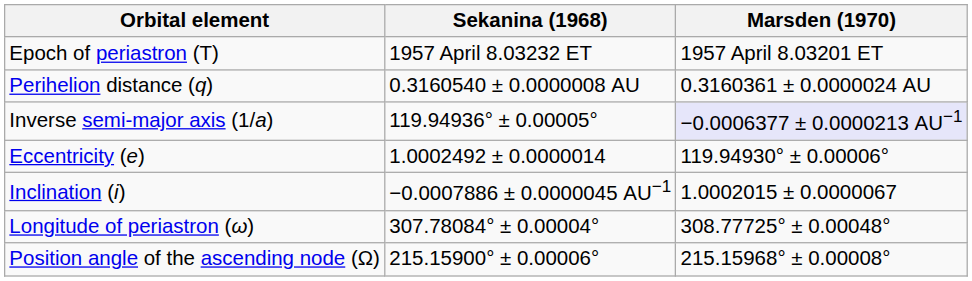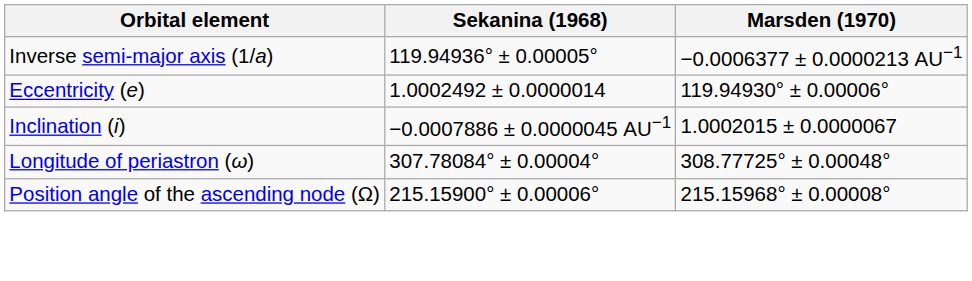- row: Epoch of periastron (T) | 1957 April 8.03232 ET | 1957 April 8.03201 ET
- row: Perihelion distance (q) | 0.3160540 ± 0.0000008 AU | 0.3160361 ± 0.0000024 AU
Inverse semi-major axis (1/a) | Marsden (1970): lavender background -> no background
